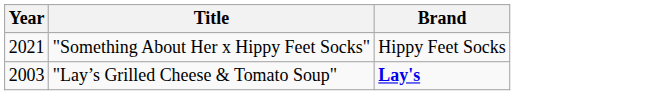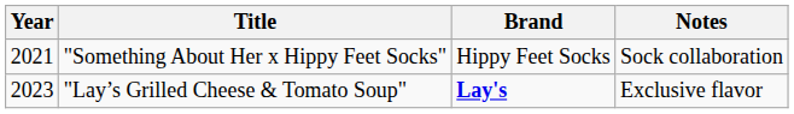+ column: Notes | Sock collaboration | Exclusive flavor
"Lay’s Grilled Cheese & Tomato Soup" | Year: 2003 -> 2023
